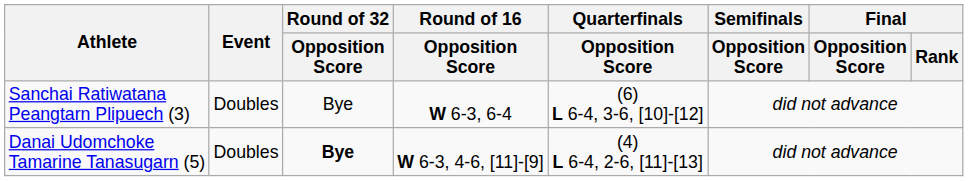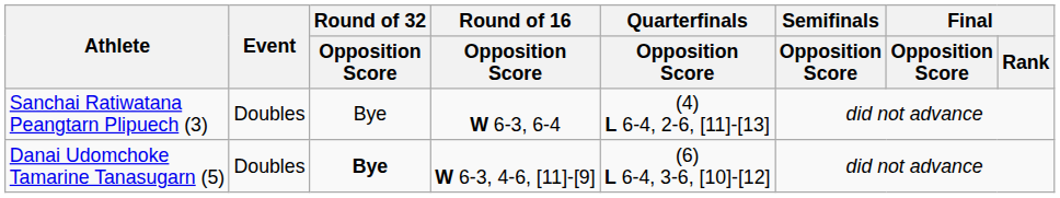Sanchai Ratiwatana Peangtarn Plipuech (3) | Quarterfinals / Opposition Score: (6) L 6-4, 3-6, [10]-[12] -> (4) L 6-4, 2-6, [11]-[13]
Danai Udomchoke Tamarine Tanasugarn (5) | Quarterfinals / Opposition Score: (4) L 6-4, 2-6, [11]-[13] -> (6) L 6-4, 3-6, [10]-[12]
